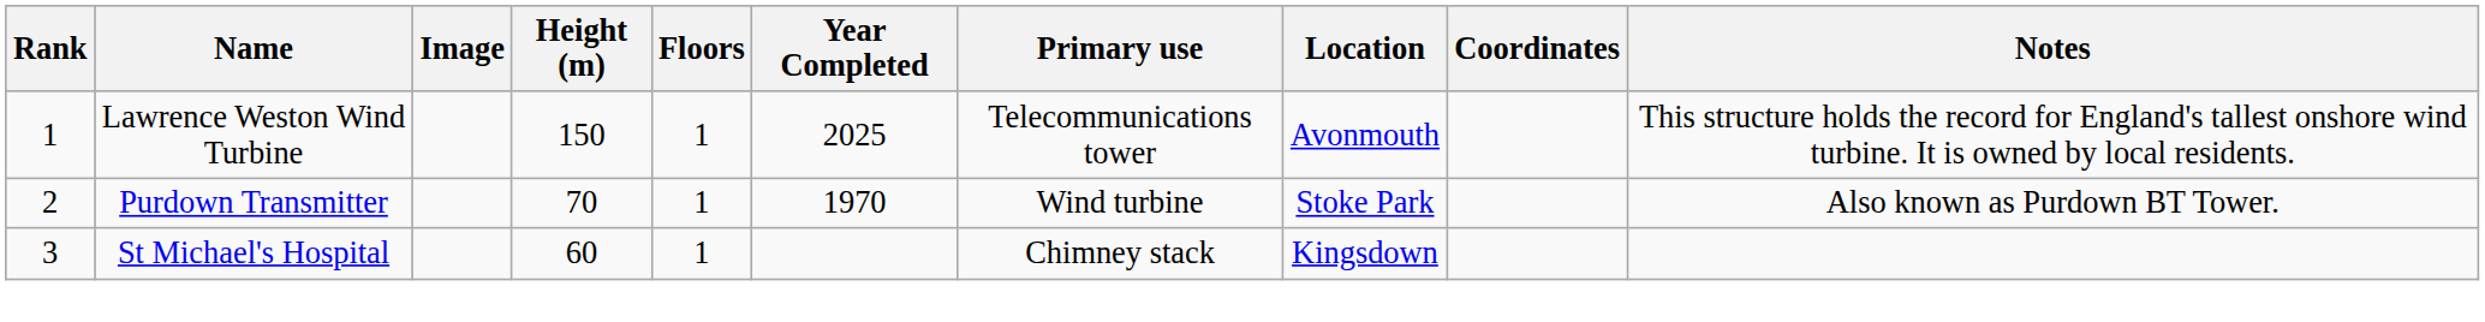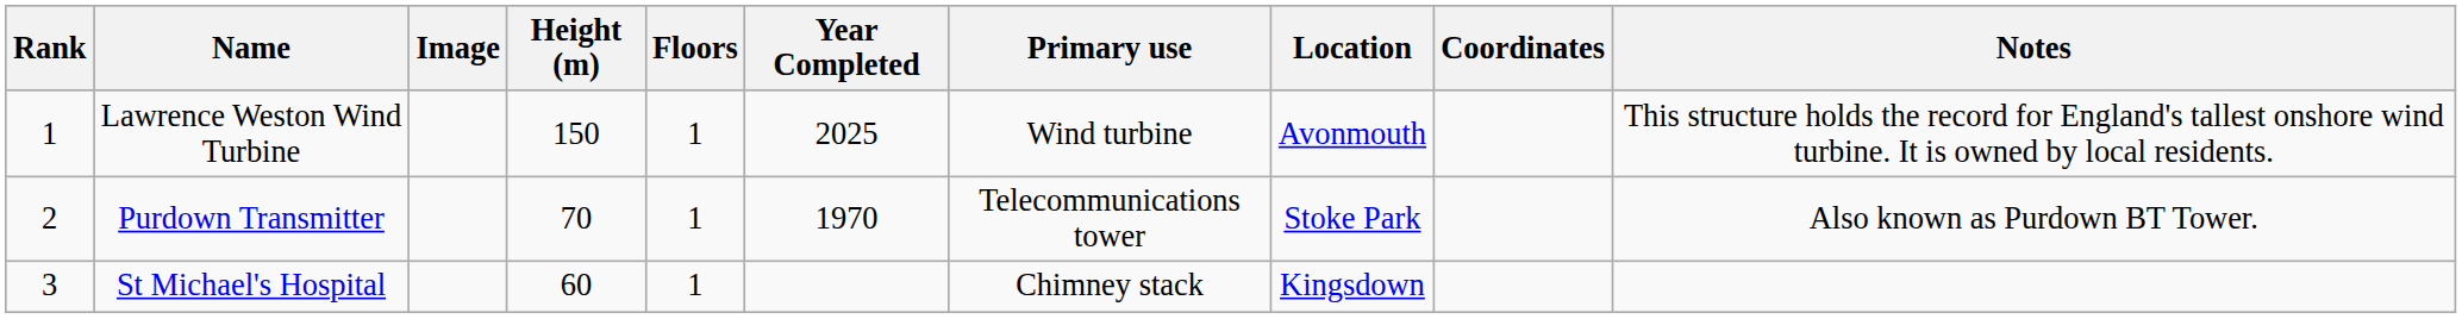Lawrence Weston Wind Turbine | Primary use: Telecommunications tower -> Wind turbine
Purdown Transmitter | Primary use: Wind turbine -> Telecommunications tower
